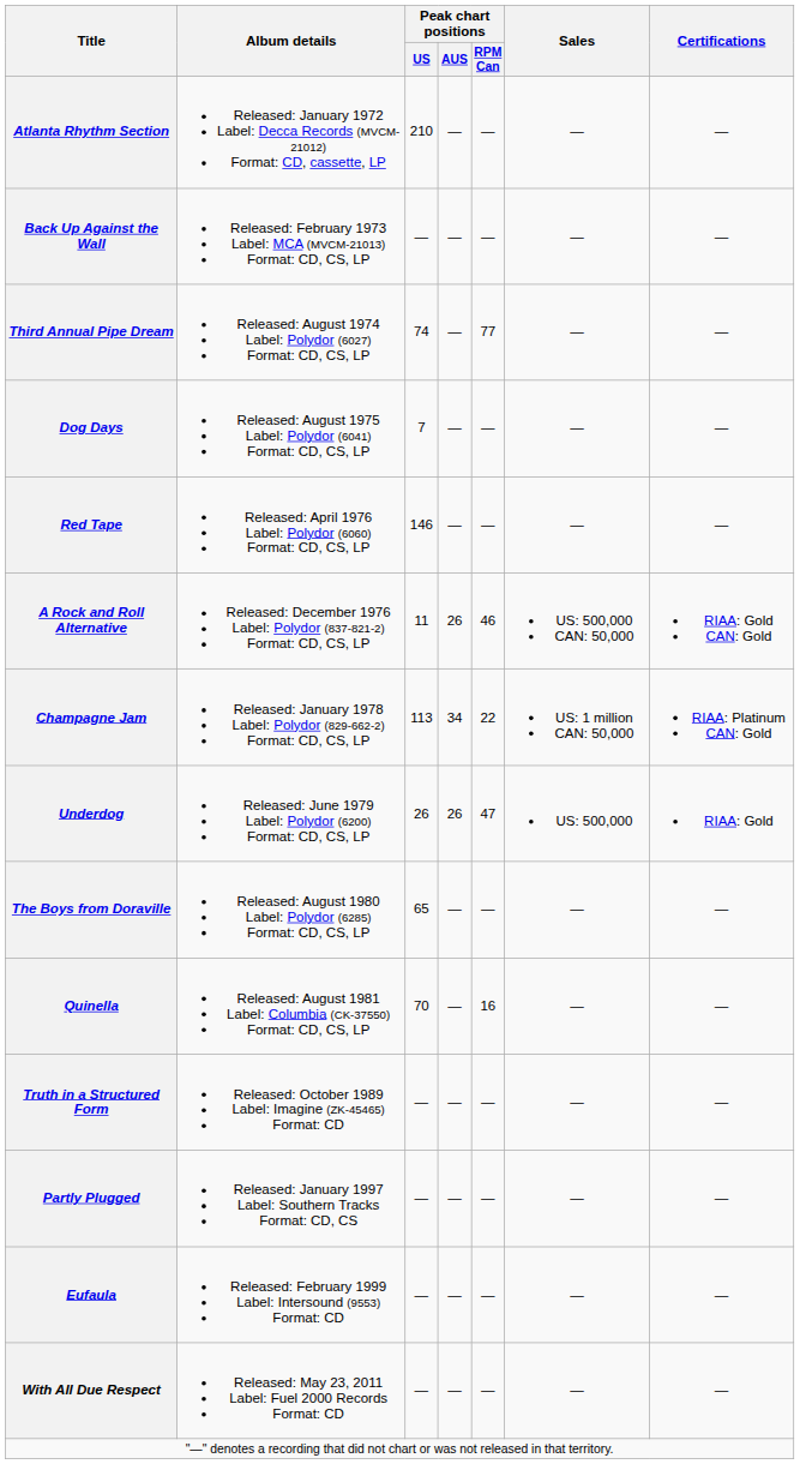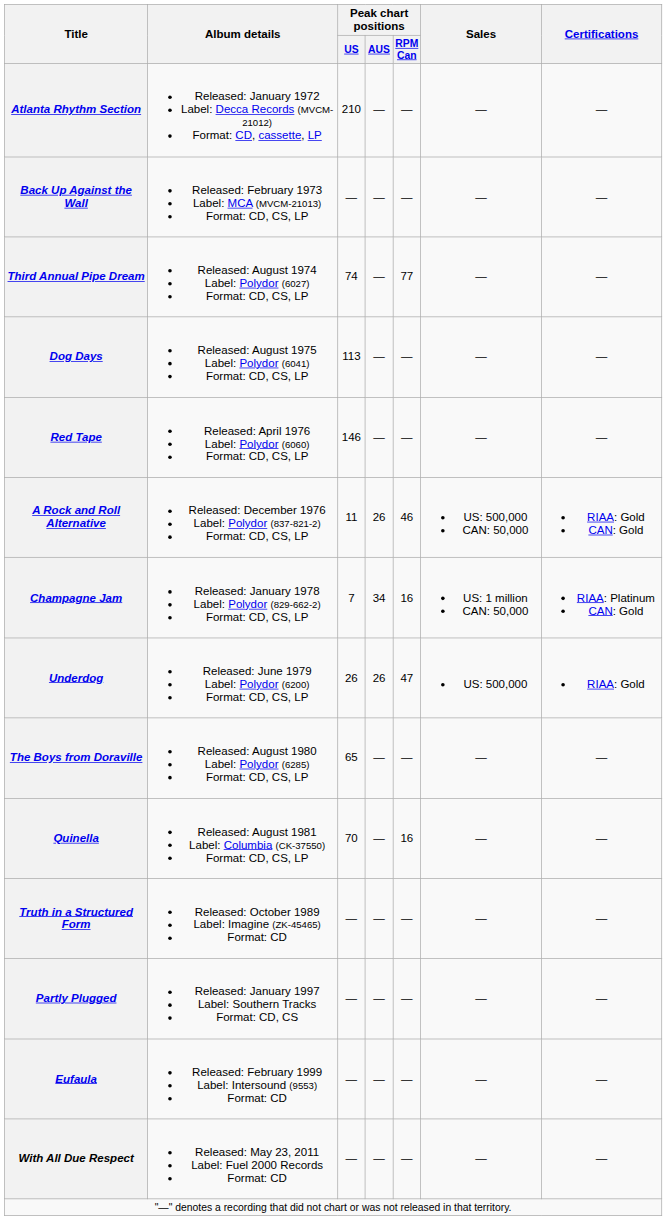Dog Days | Peak chart positions / US: 7 -> 113
Champagne Jam | Peak chart positions / US: 113 -> 7
Champagne Jam | Peak chart positions / RPM Can: 22 -> 16
